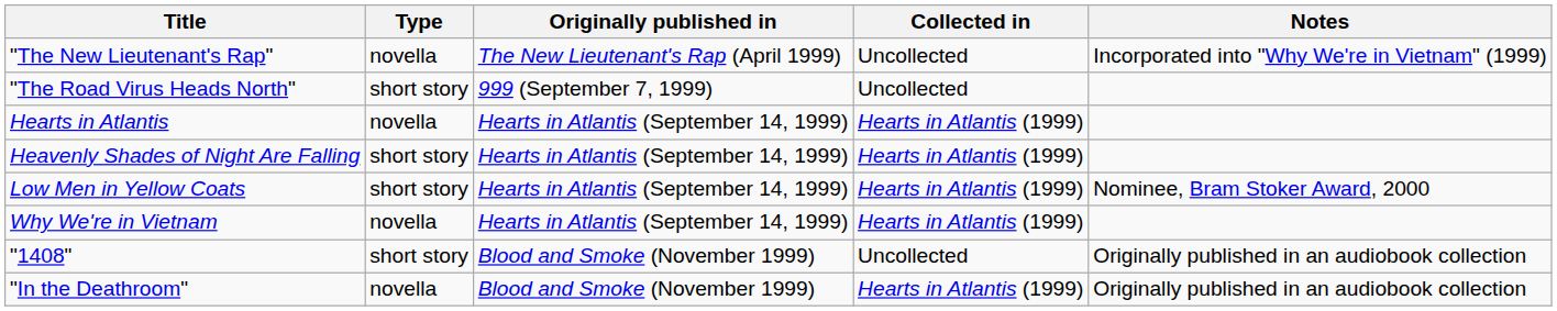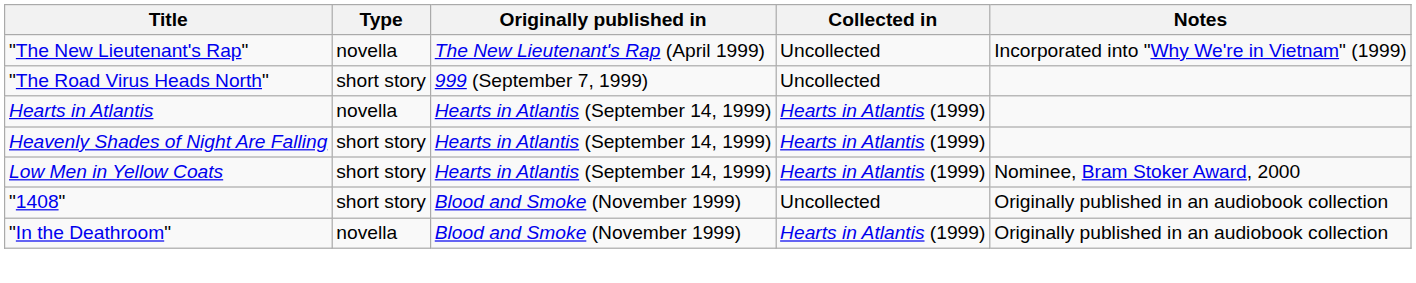- row: Why We're in Vietnam | novella | Hearts in Atlantis (September 14, 1999) | Hearts in Atlantis (1999)
